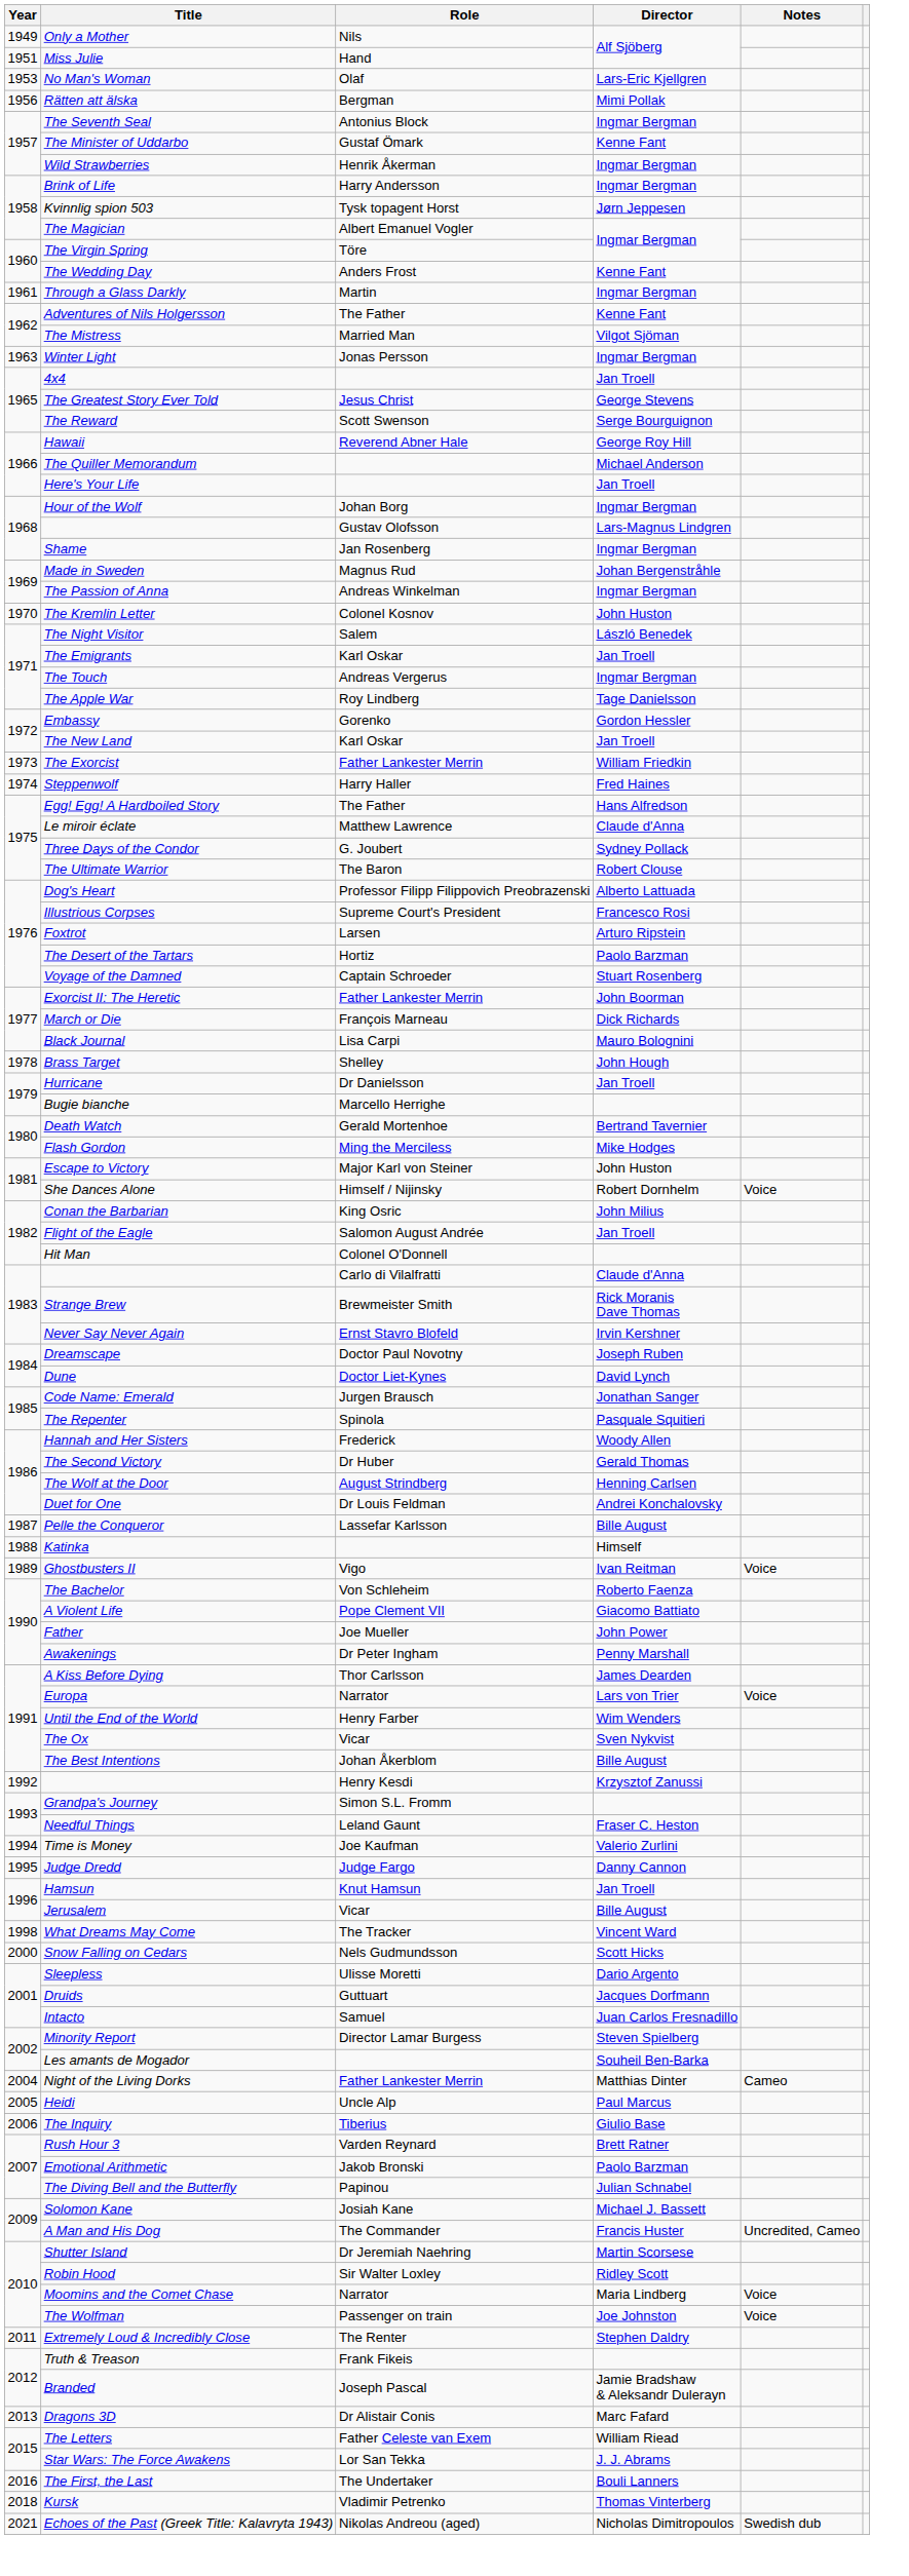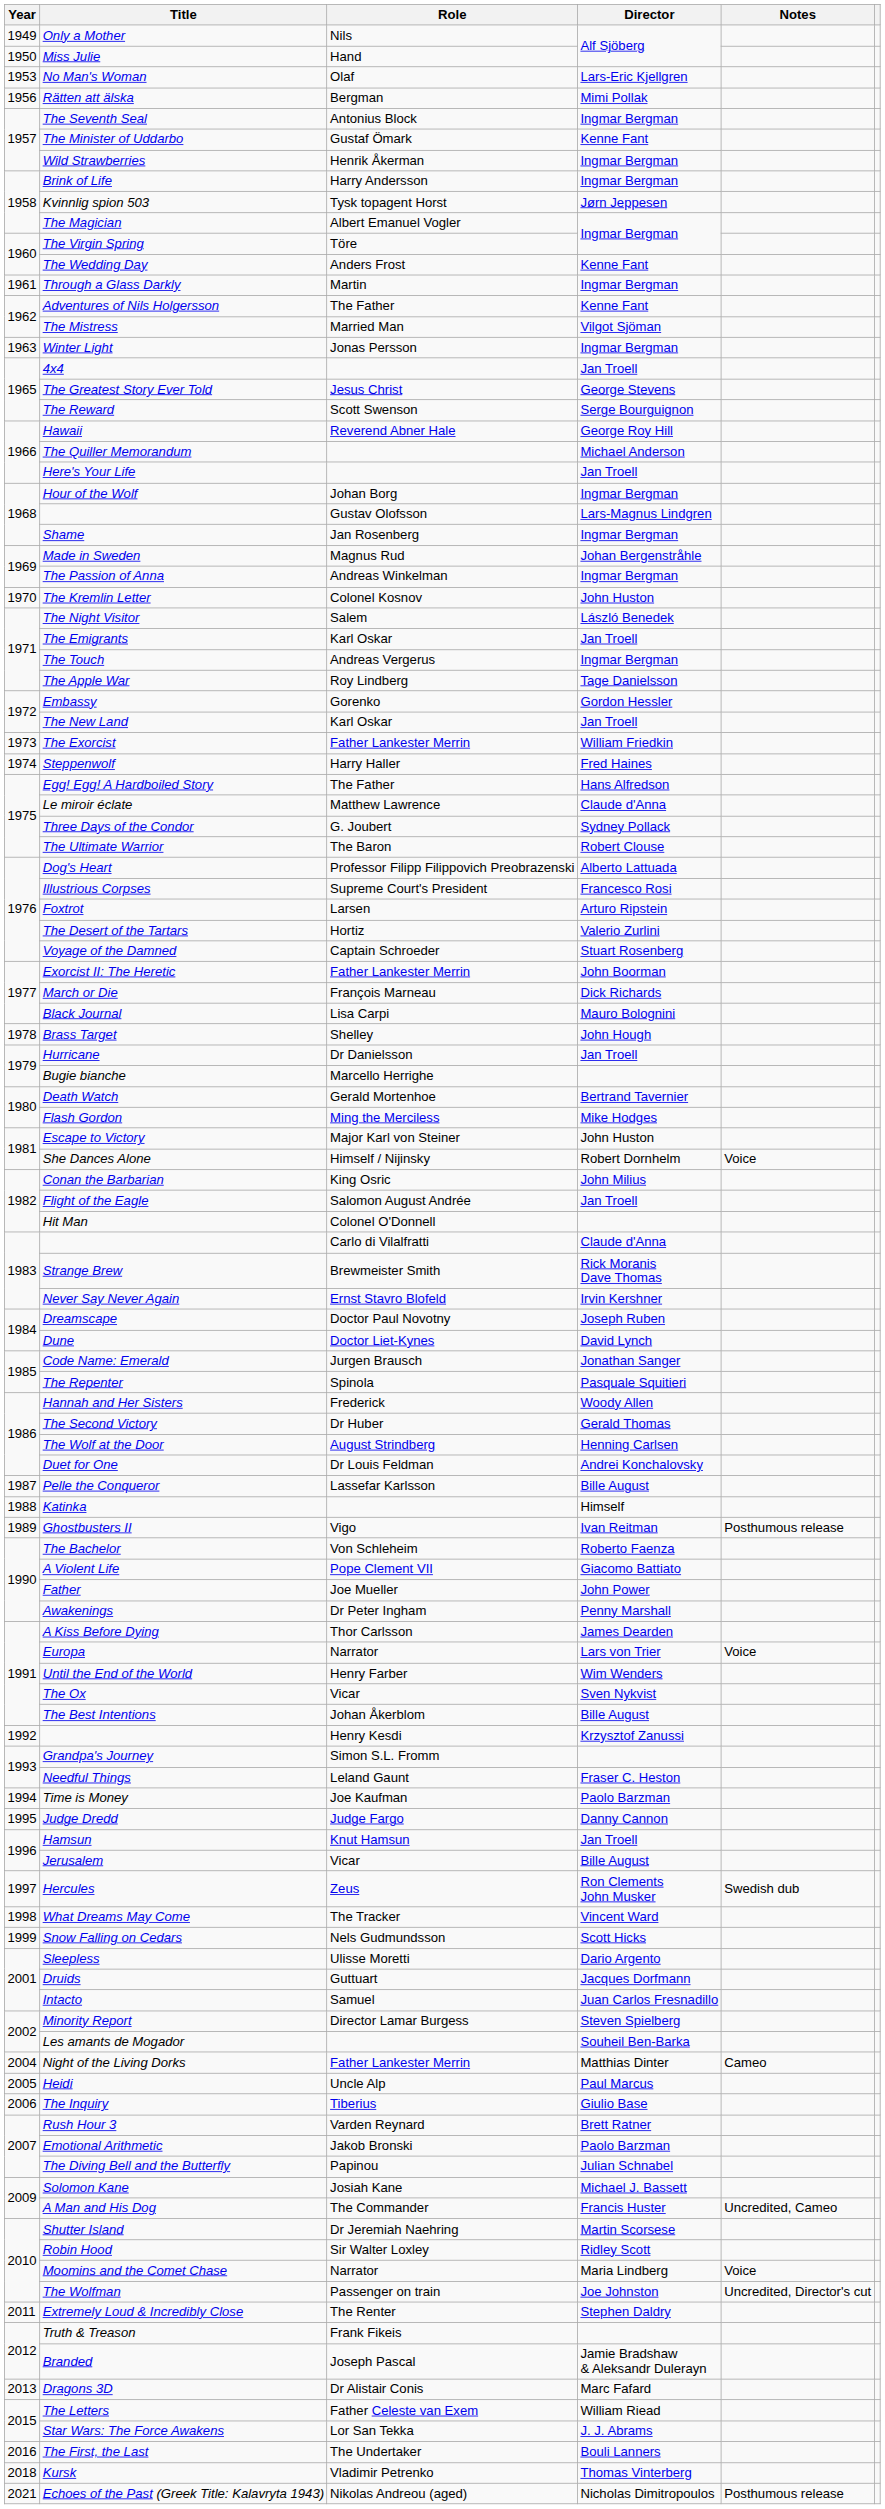Miss Julie | Year: 1951 -> 1950
The Desert of the Tartars | Director: Paolo Barzman -> Valerio Zurlini
Ghostbusters II | Notes: Voice -> Posthumous release
Time is Money | Director: Valerio Zurlini -> Paolo Barzman
+ row: 1997 | Hercules | Zeus | Ron Clements John Musker | Swedish dub
Snow Falling on Cedars | Year: 2000 -> 1999
The Wolfman | Notes: Voice -> Uncredited, Director's cut
Echoes of the Past (Greek Title: Kalavryta 1943) | Notes: Swedish dub -> Posthumous release
